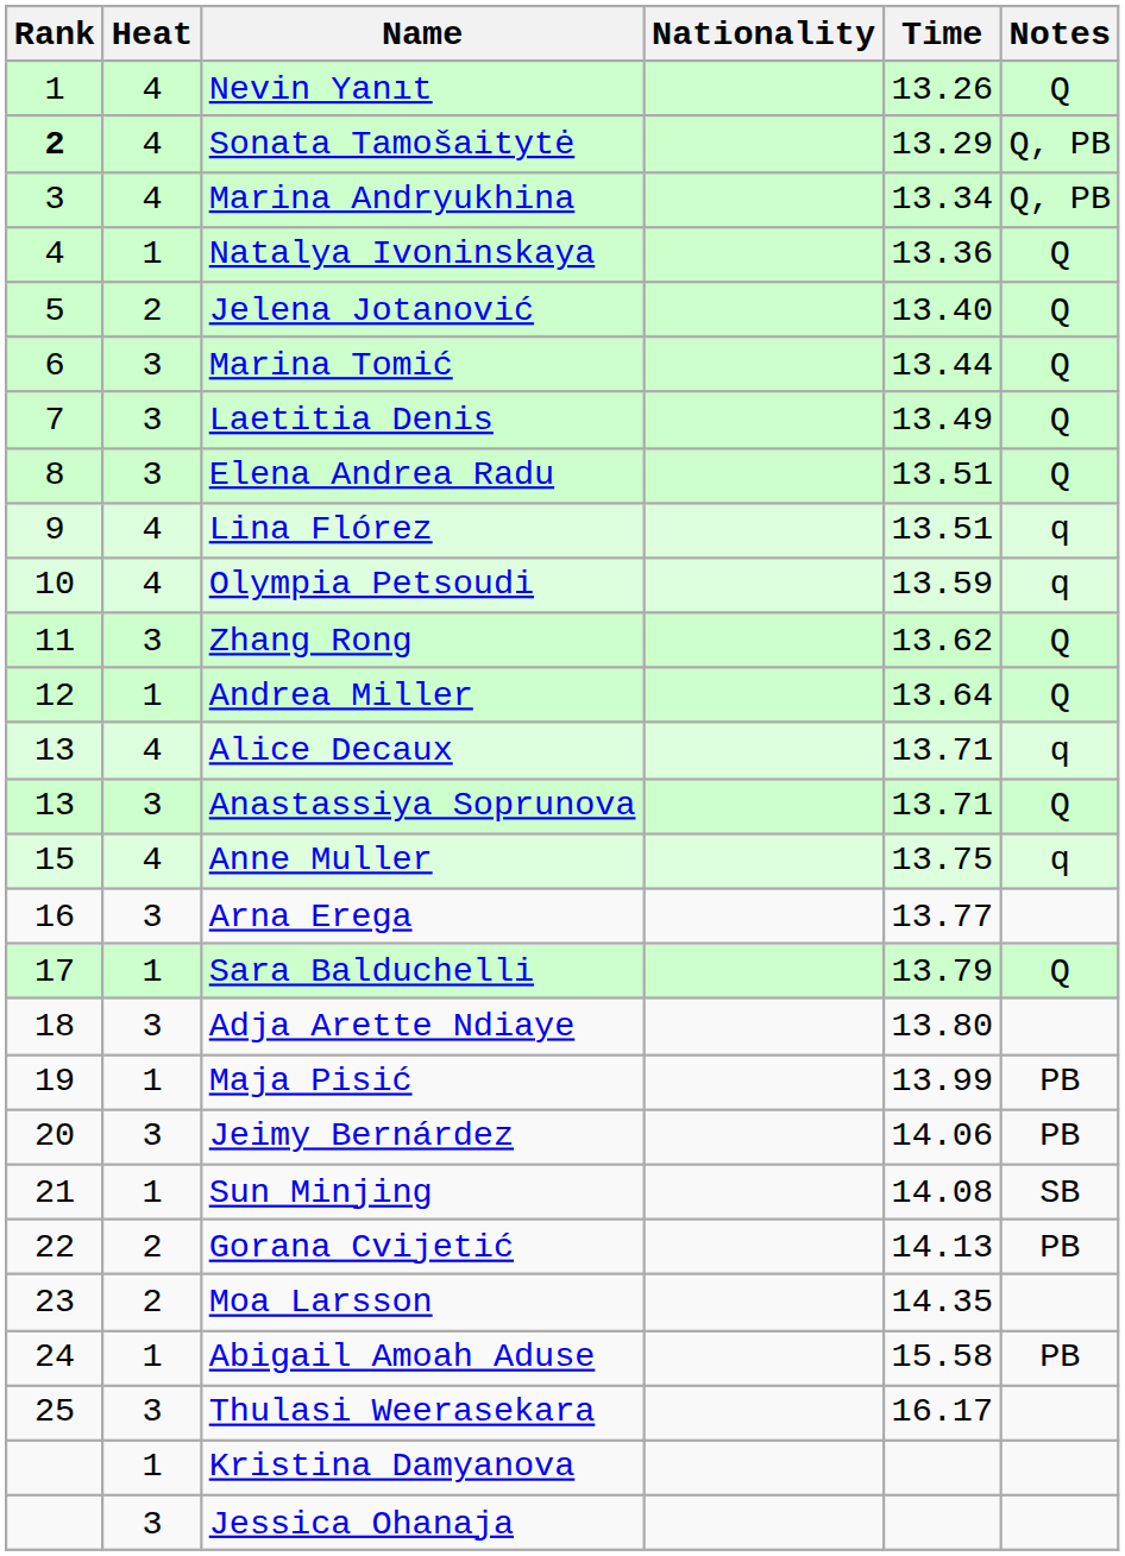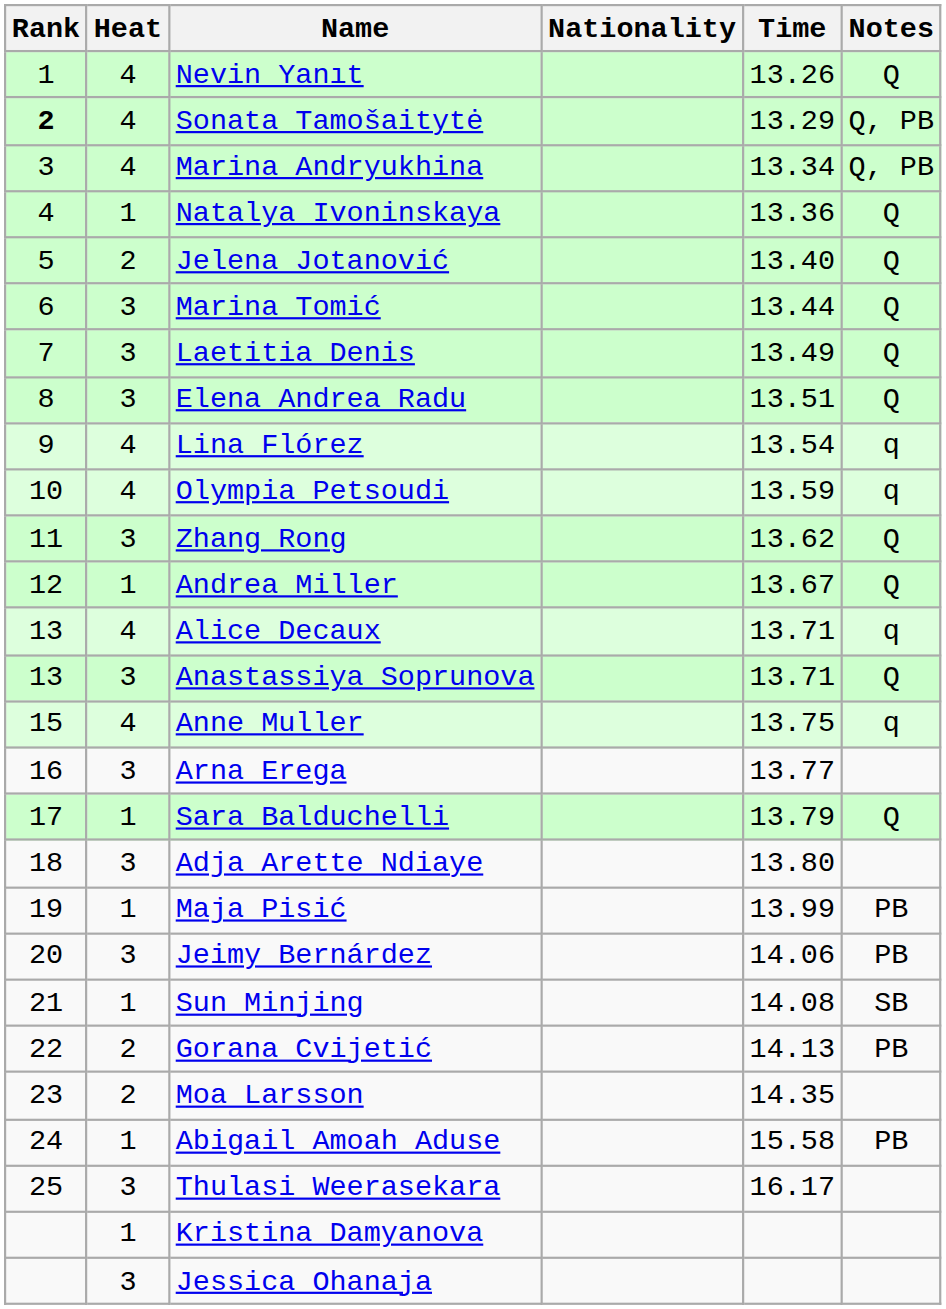Lina Flórez | Time: 13.51 -> 13.54
Andrea Miller | Time: 13.64 -> 13.67
